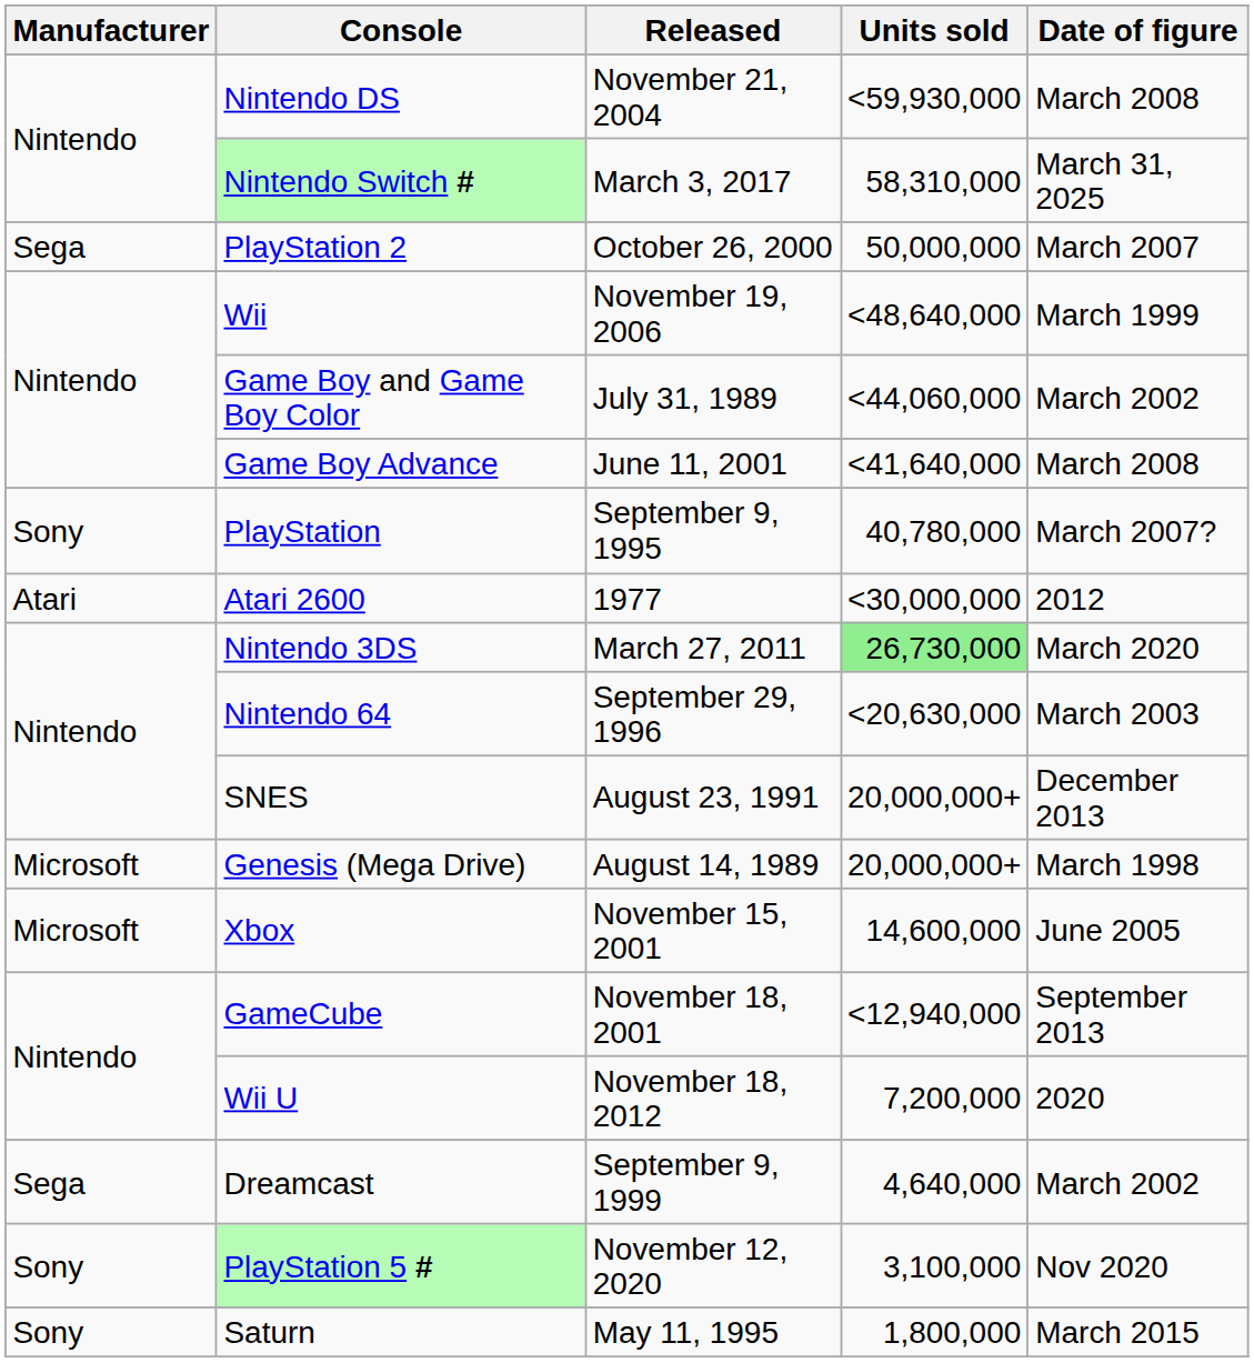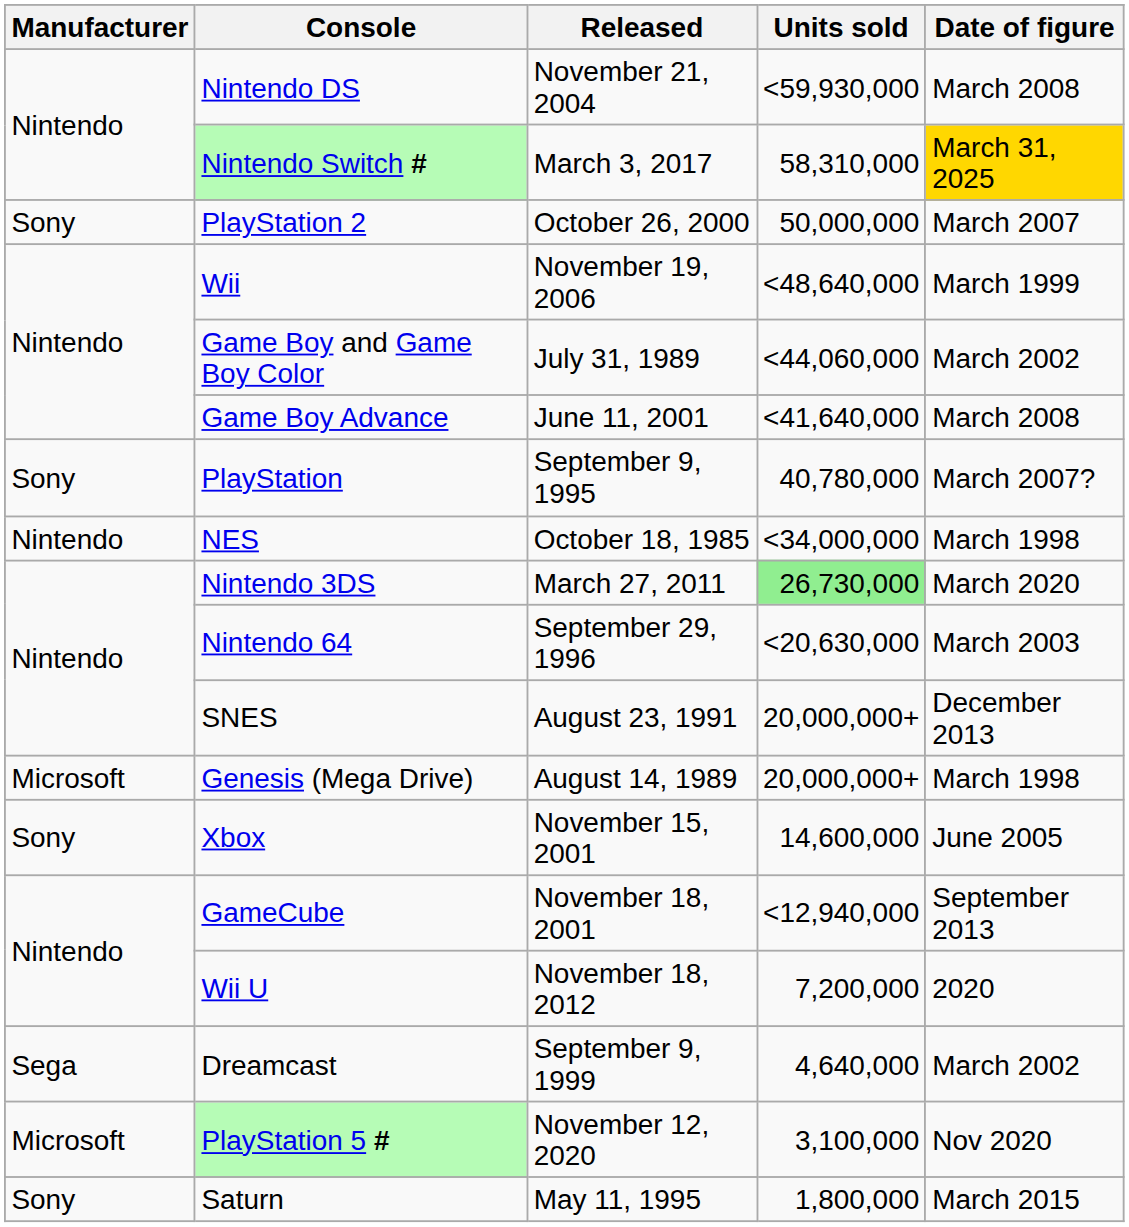Nintendo Switch # | Date of figure: no background -> gold background
PlayStation 2 | Manufacturer: Sega -> Sony
+ row: Nintendo | NES | October 18, 1985 | <34,000,000 | March 1998
- row: Atari | Atari 2600 | 1977 | <30,000,000 | 2012
Xbox | Manufacturer: Microsoft -> Sony
PlayStation 5 # | Manufacturer: Sony -> Microsoft
